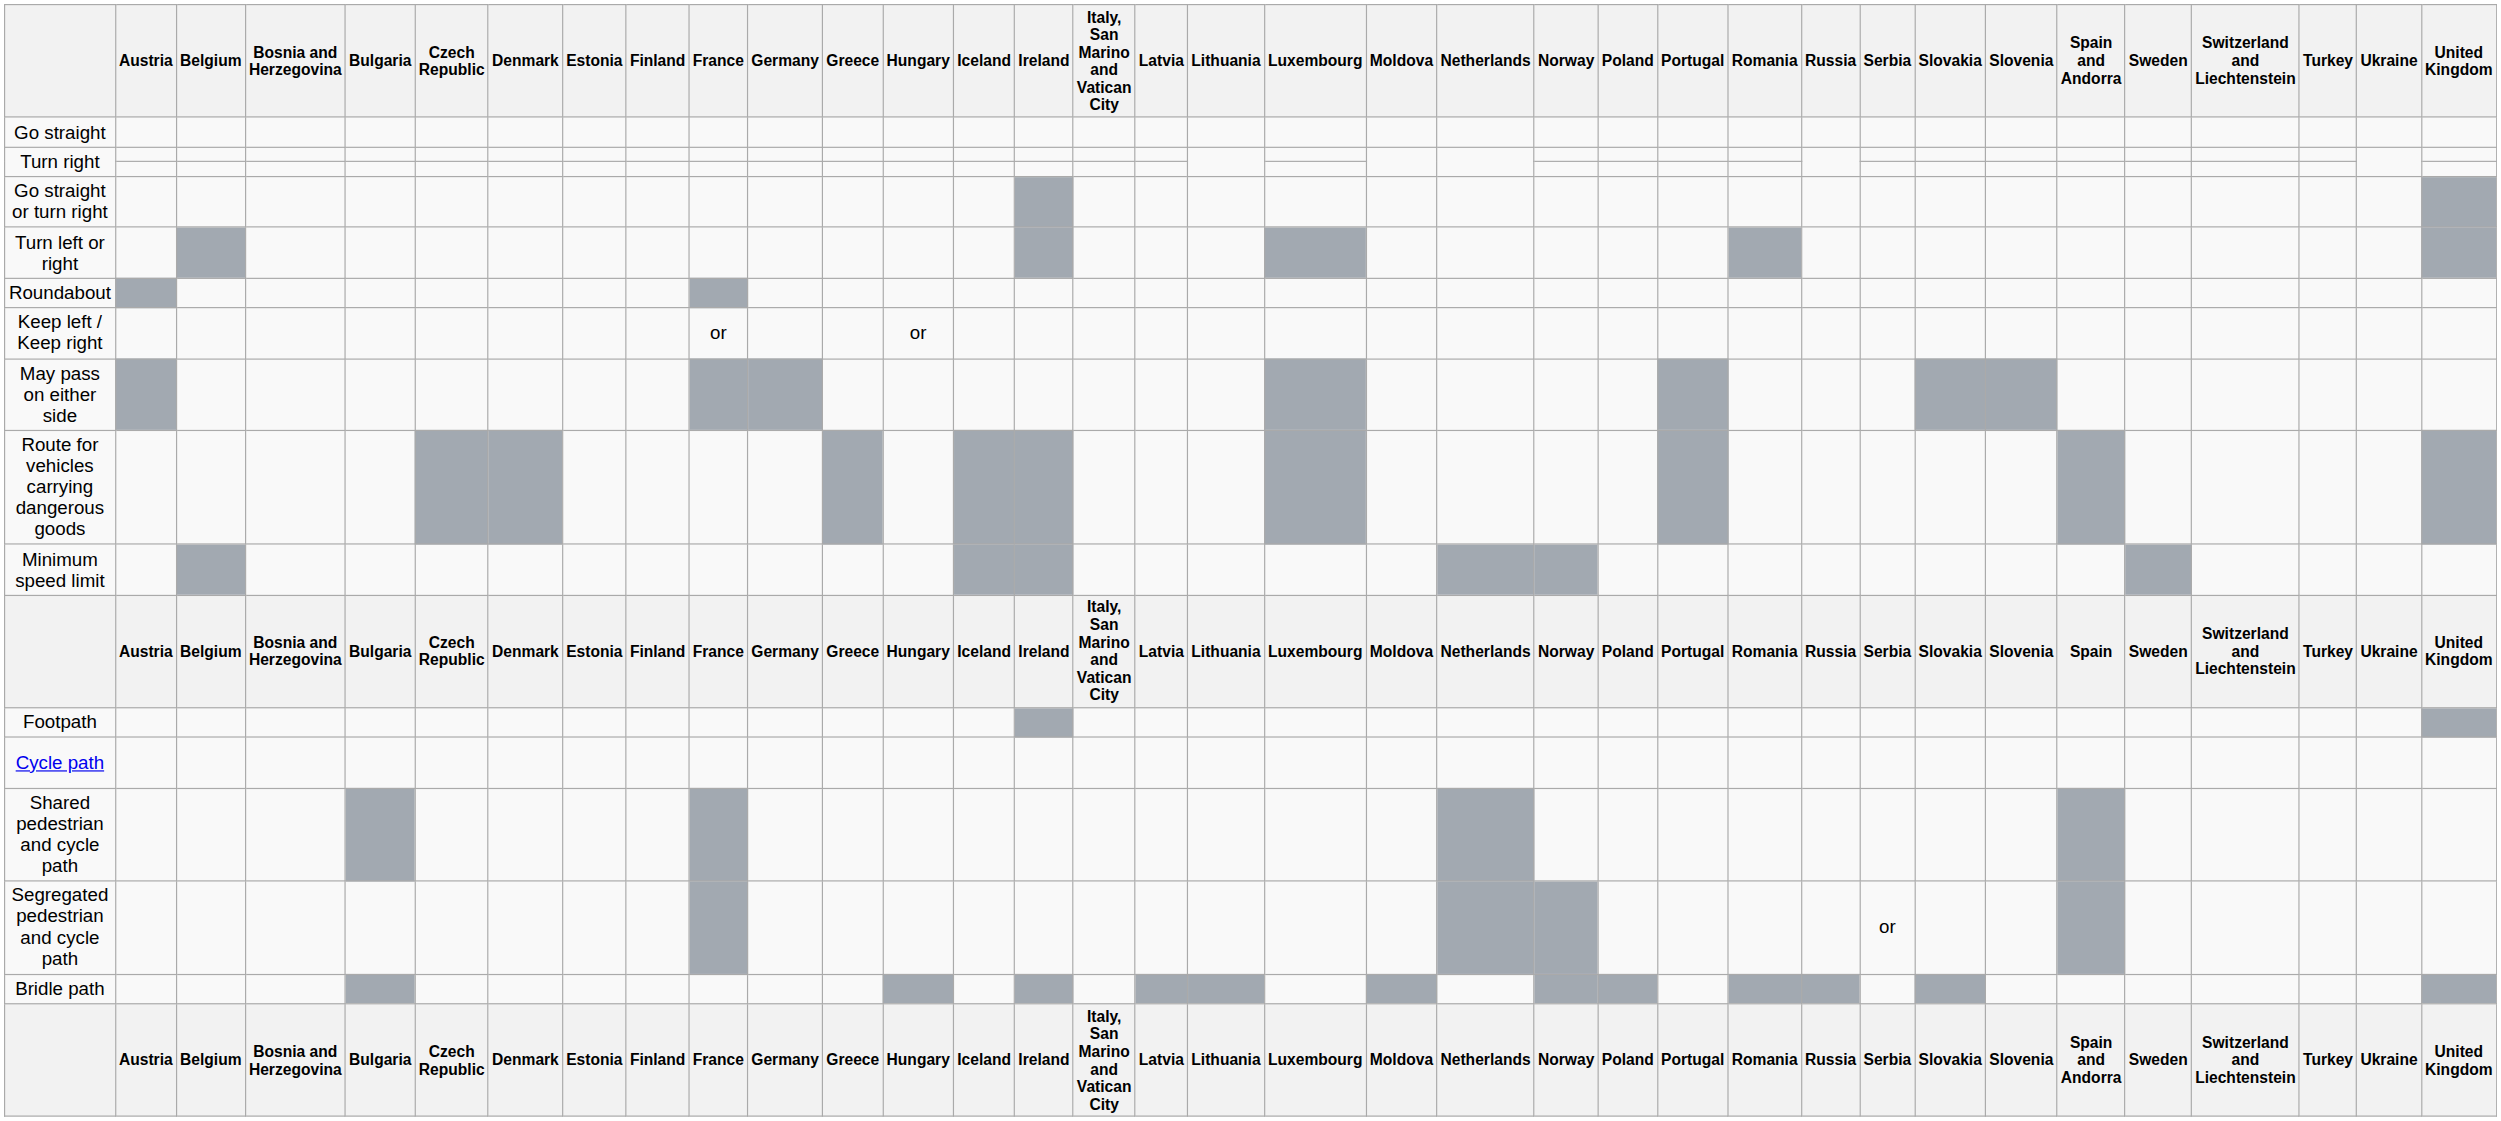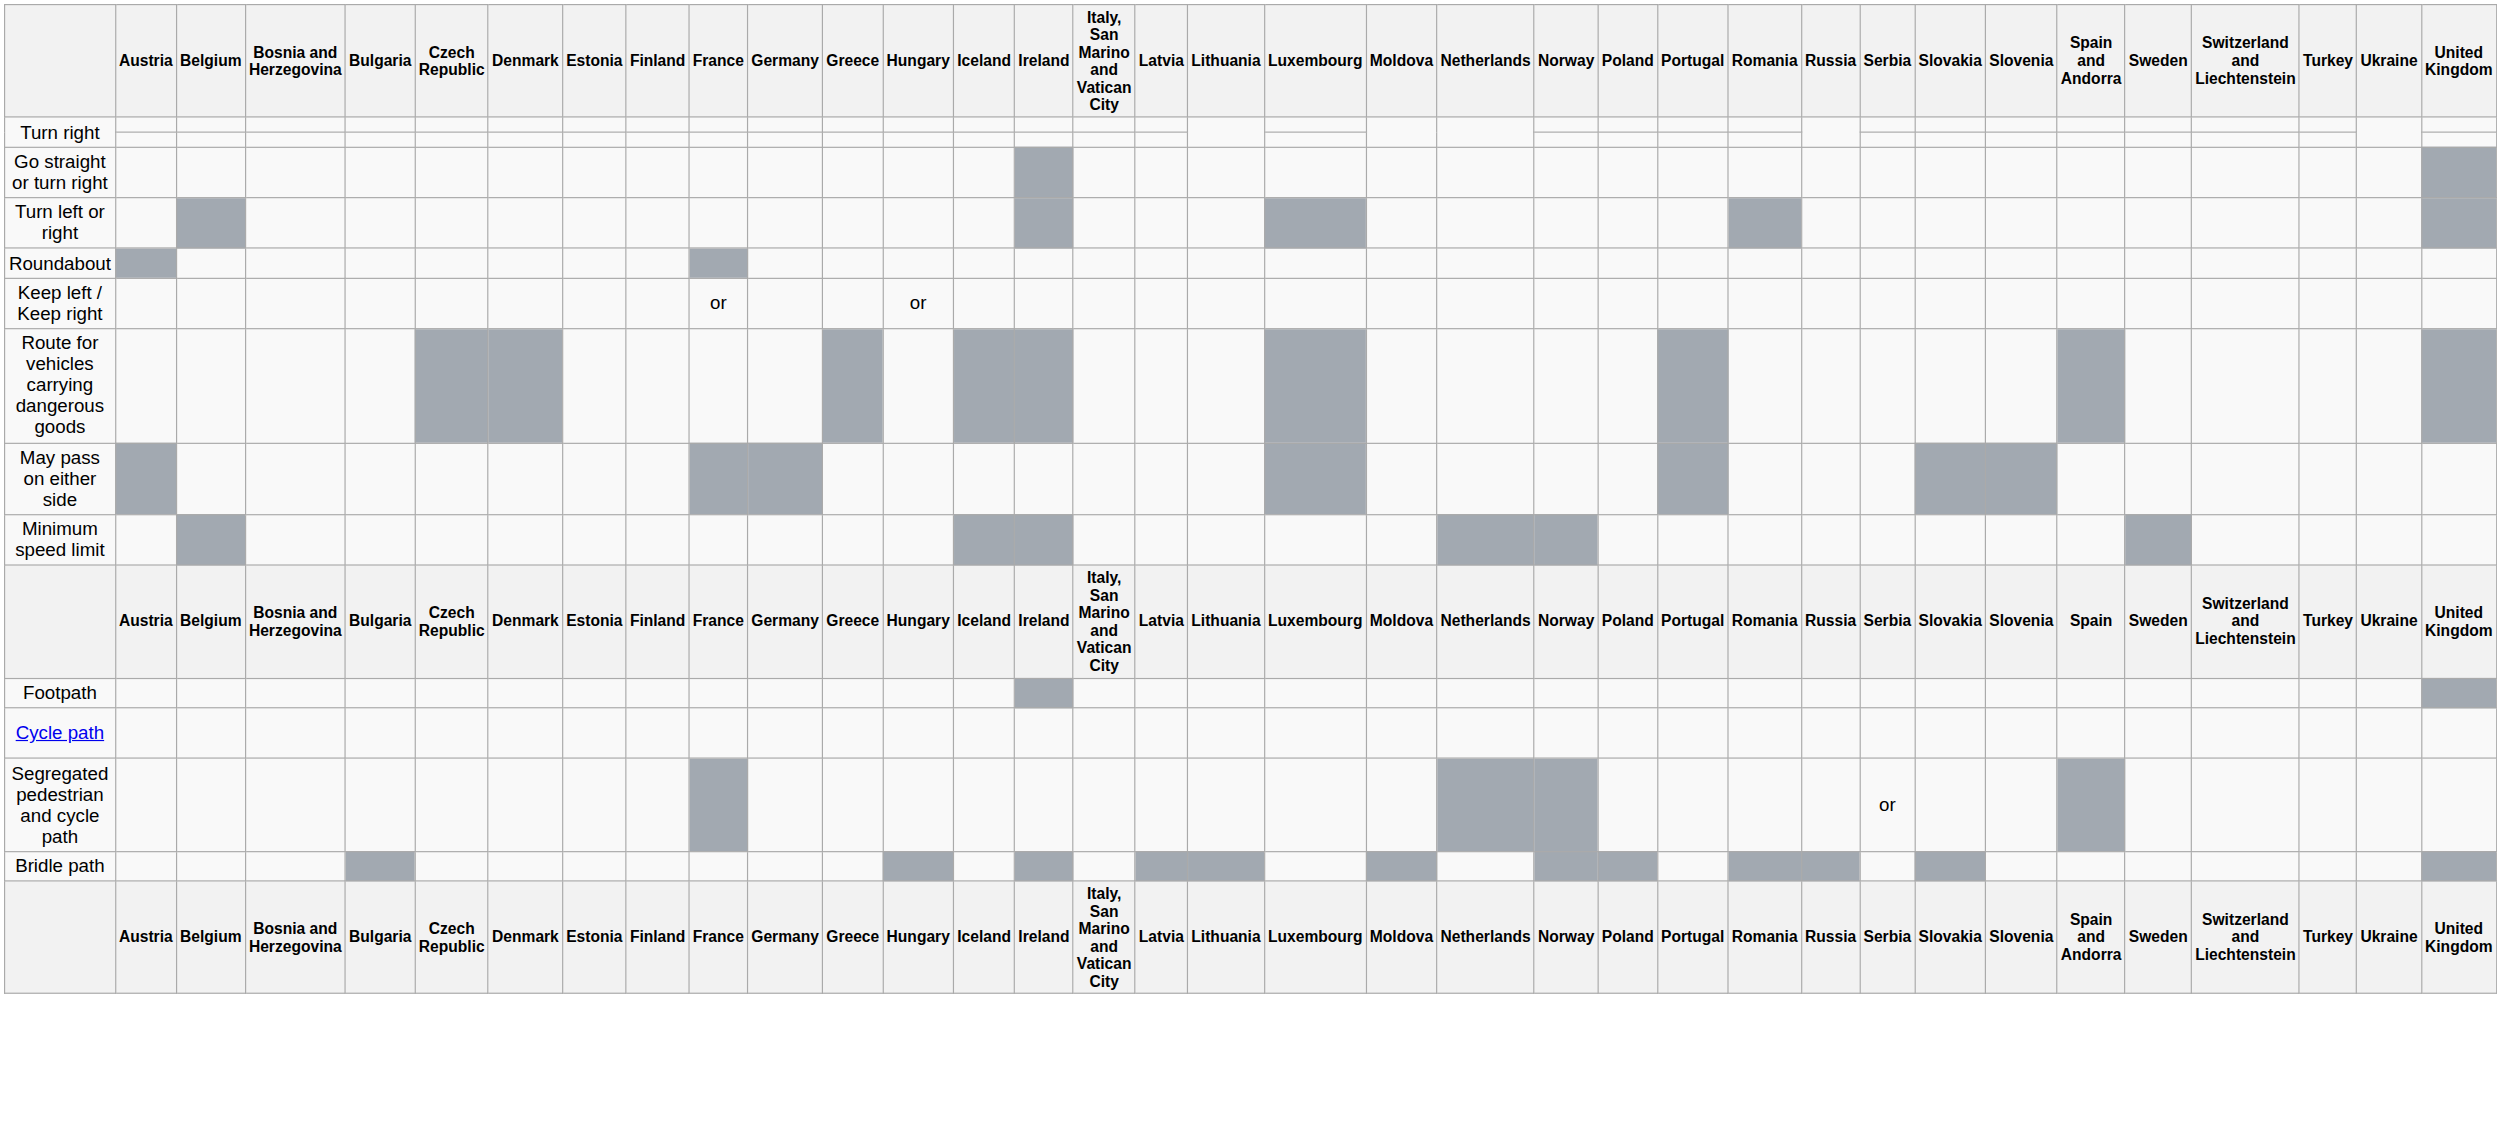- row: Go straight
rows swapped: May pass on either side <-> Route for vehicles carrying dangerous goods
- row: Shared pedestrian and cycle path
